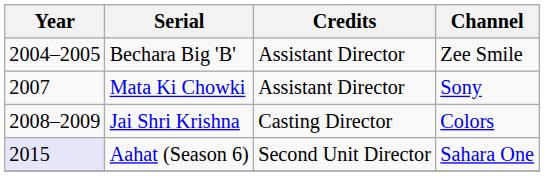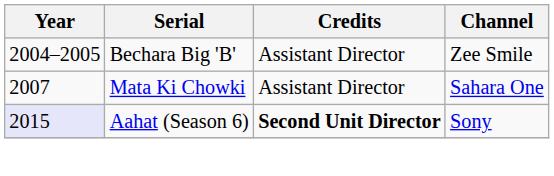Mata Ki Chowki | Channel: Sony -> Sahara One
- row: 2008–2009 | Jai Shri Krishna | Casting Director | Colors
Aahat (Season 6) | Credits: normal -> bold
Aahat (Season 6) | Channel: Sahara One -> Sony
